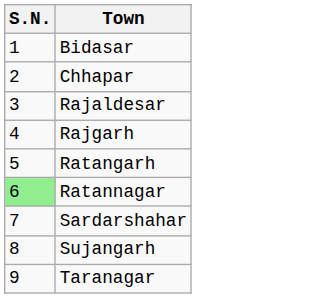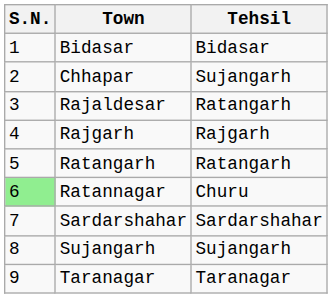+ column: Tehsil | Bidasar | Sujangarh | Ratangarh | Rajgarh | Ratangarh | Churu | Sardarshahar | Sujangarh | Taranagar
